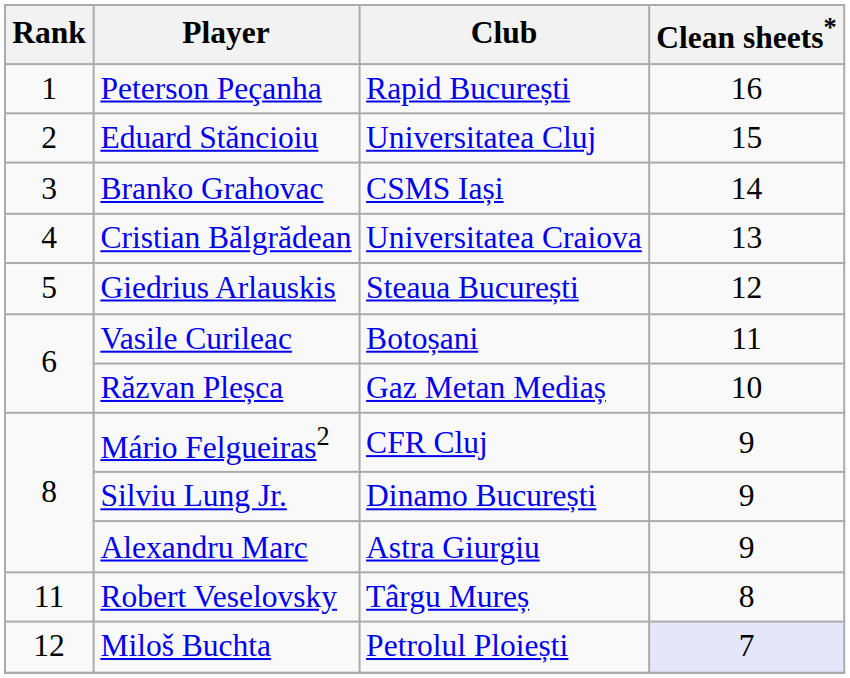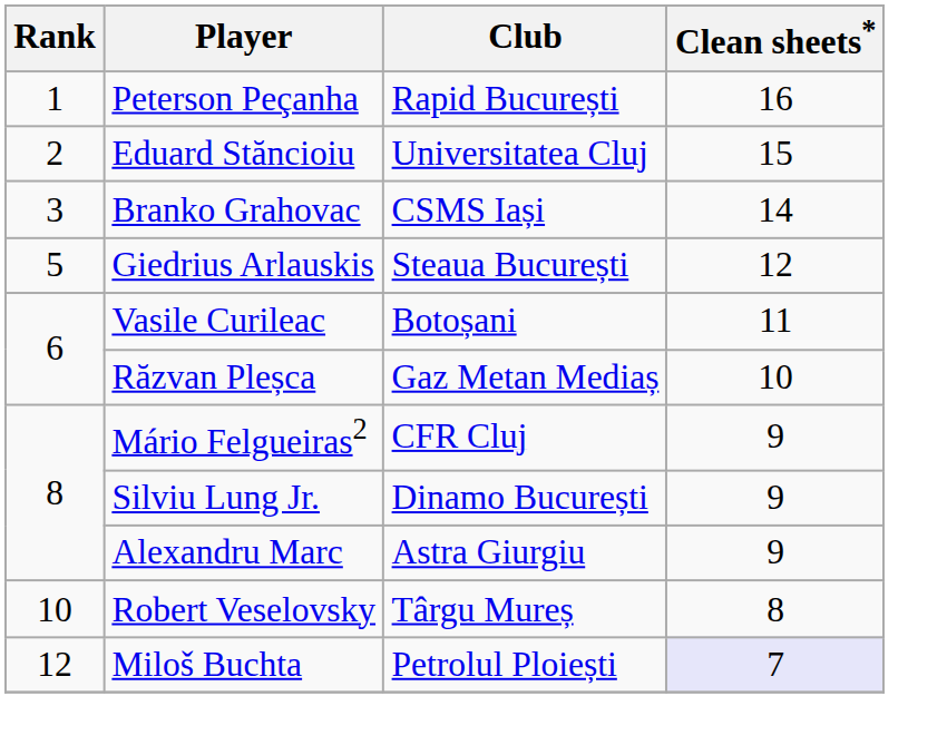- row: 4 | Cristian Bălgrădean | Universitatea Craiova | 13
Robert Veselovsky | Rank: 11 -> 10
